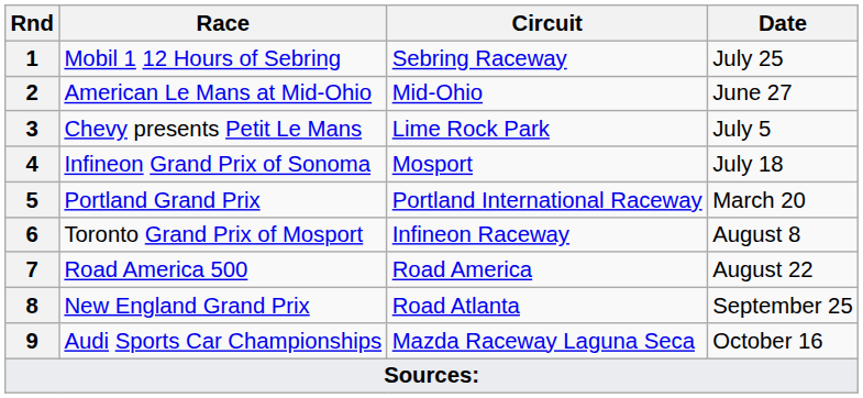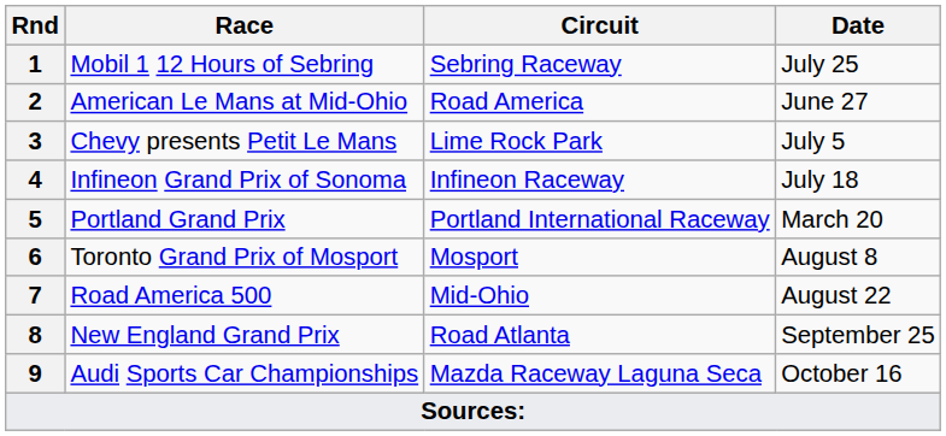2 | Circuit: Mid-Ohio -> Road America
4 | Circuit: Mosport -> Infineon Raceway
6 | Circuit: Infineon Raceway -> Mosport
7 | Circuit: Road America -> Mid-Ohio
